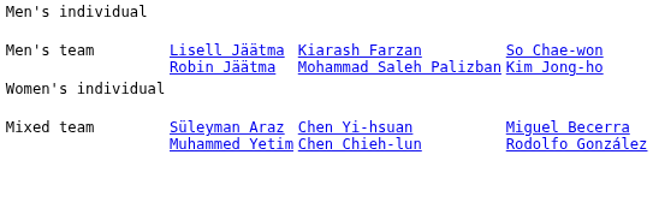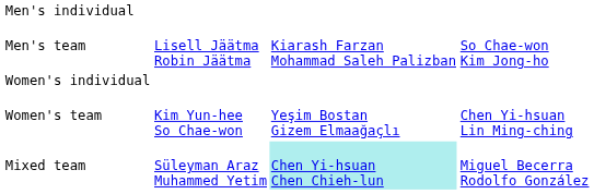+ row: Women's team | Kim Yun-hee So Chae-won | Yeşim Bostan Gizem Elmaağaçlı | Chen Yi-hsuan Lin Ming-ching
Mixed team | column 3: no background -> paleturquoise background
